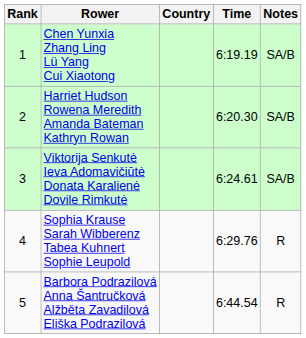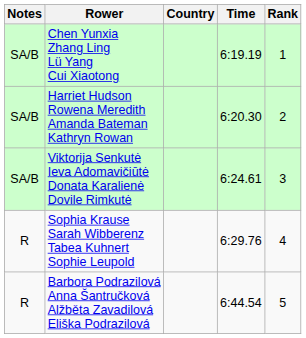columns swapped: Rank <-> Notes
